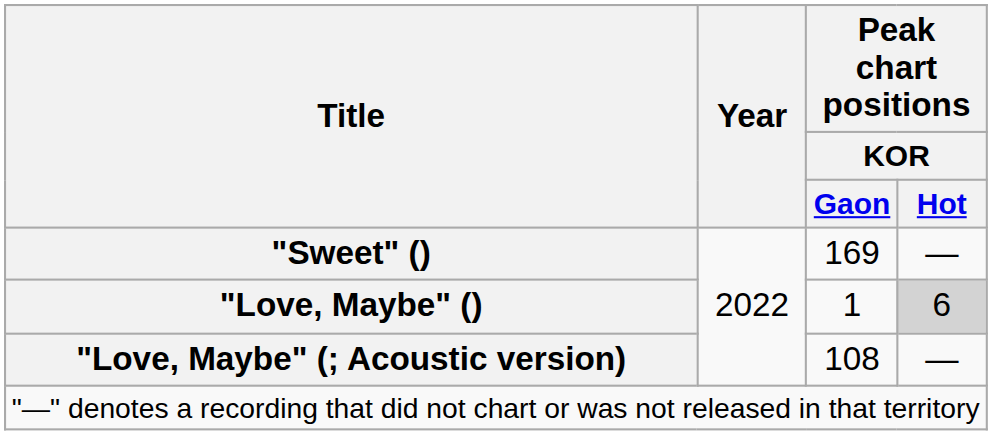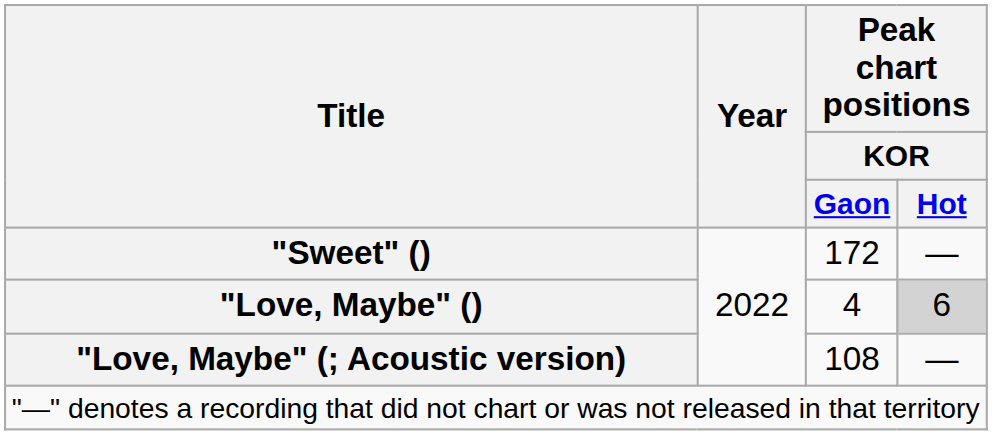"Sweet" () | Peak chart positions / KOR / Gaon: 169 -> 172
"Love, Maybe" () | Peak chart positions / KOR / Gaon: 1 -> 4
